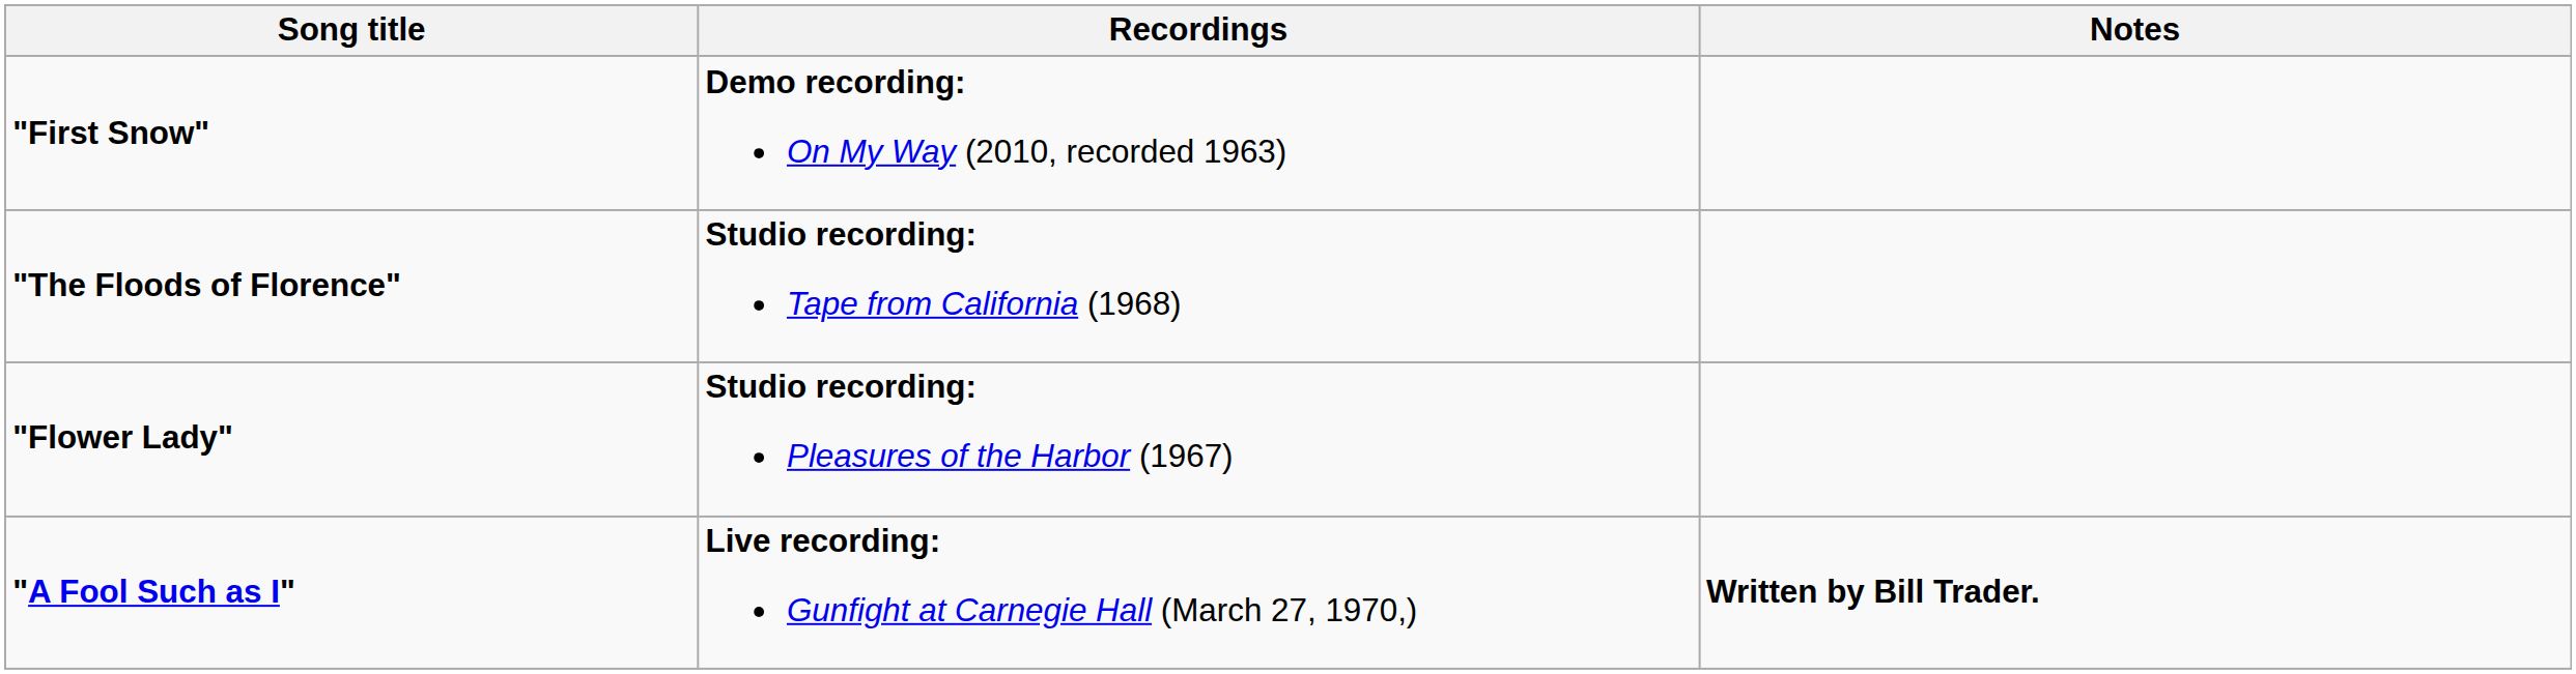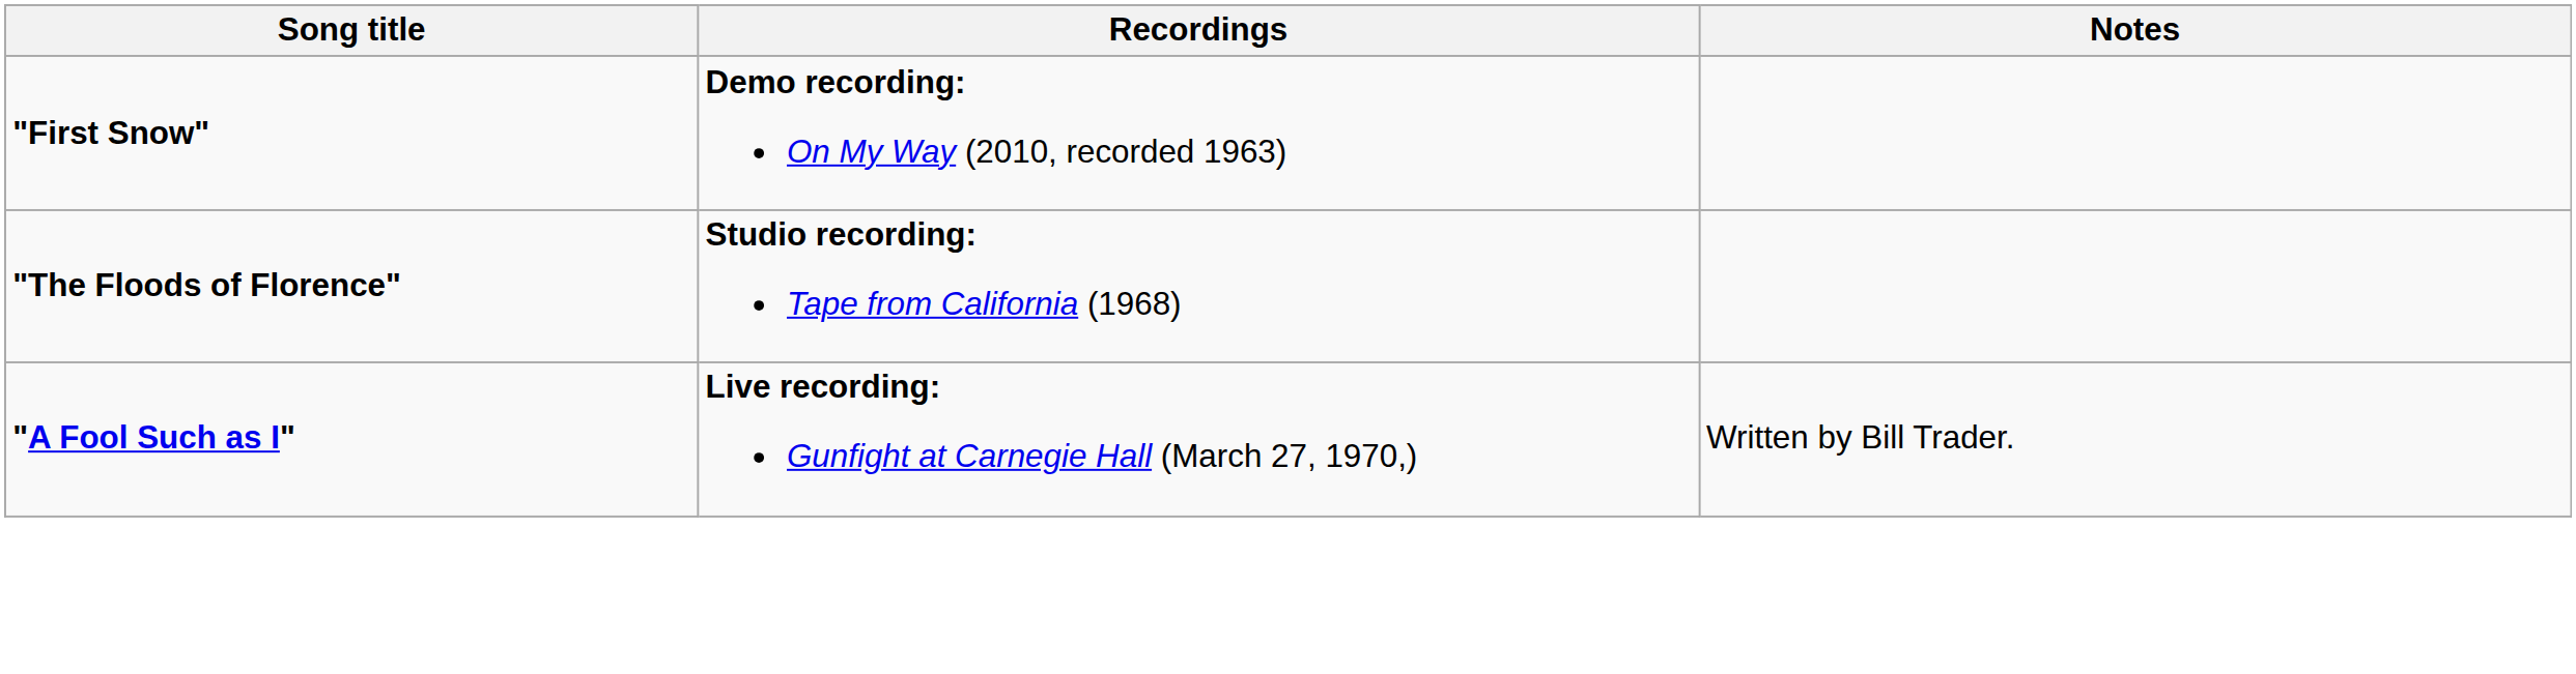- row: "Flower Lady" | Studio recording: Pleasures of the Harbor (1967)
"A Fool Such as I" | Notes: bold -> normal
